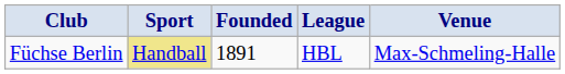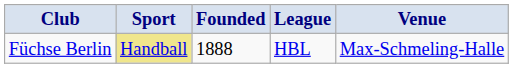Füchse Berlin | Founded: 1891 -> 1888
